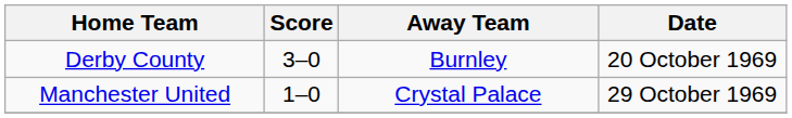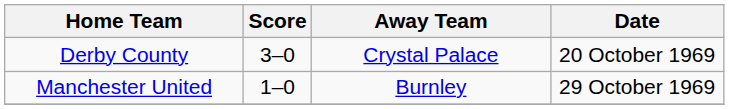Derby County | Away Team: Burnley -> Crystal Palace
Manchester United | Away Team: Crystal Palace -> Burnley
